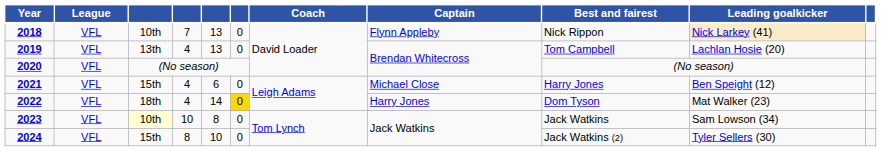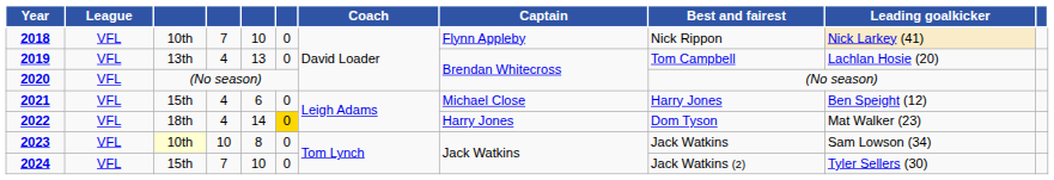2018 | column 5: 13 -> 10
2024 | column 4: 8 -> 7
